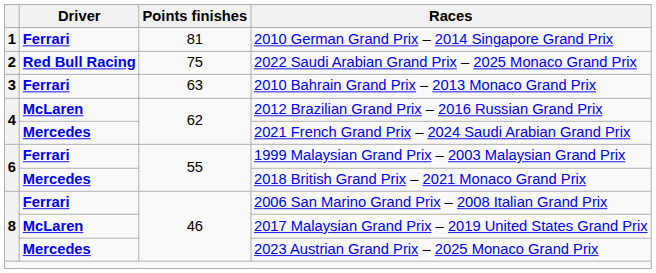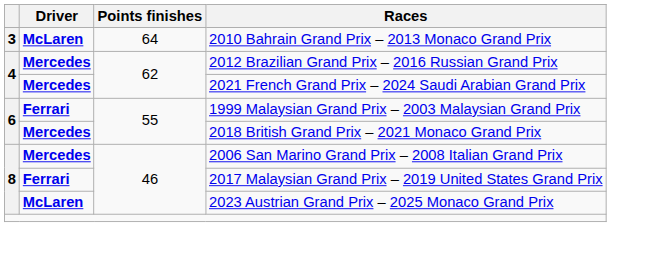- row: 1 | Ferrari | 81 | 2010 German Grand Prix – 2014 Singapore Grand Prix
- row: 2 | Red Bull Racing | 75 | 2022 Saudi Arabian Grand Prix – 2025 Monaco Grand Prix
2010 Bahrain Grand Prix – 2013 Monaco Grand Prix | Driver: Ferrari -> McLaren
2010 Bahrain Grand Prix – 2013 Monaco Grand Prix | Points finishes: 63 -> 64
2012 Brazilian Grand Prix – 2016 Russian Grand Prix | Driver: McLaren -> Mercedes
2006 San Marino Grand Prix – 2008 Italian Grand Prix | Driver: Ferrari -> Mercedes
2017 Malaysian Grand Prix – 2019 United States Grand Prix | Driver: McLaren -> Ferrari
2023 Austrian Grand Prix – 2025 Monaco Grand Prix | Driver: Mercedes -> McLaren
